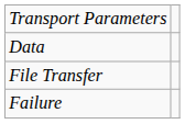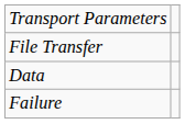rows swapped: File Transfer <-> Data
